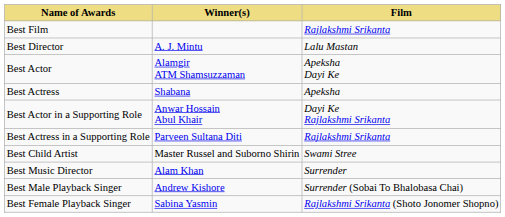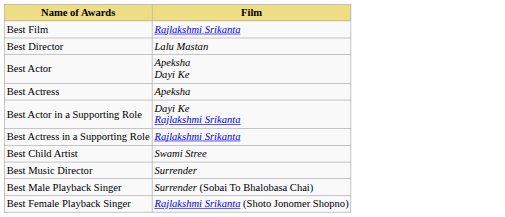- column: Winner(s) | A. J. Mintu | Alamgir ATM Shamsuzzaman | Shabana | Anwar Hossain Abul Khair | Parveen Sultana Diti | Master Russel and Suborno Shirin | Alam Khan | Andrew Kishore | Sabina Yasmin
